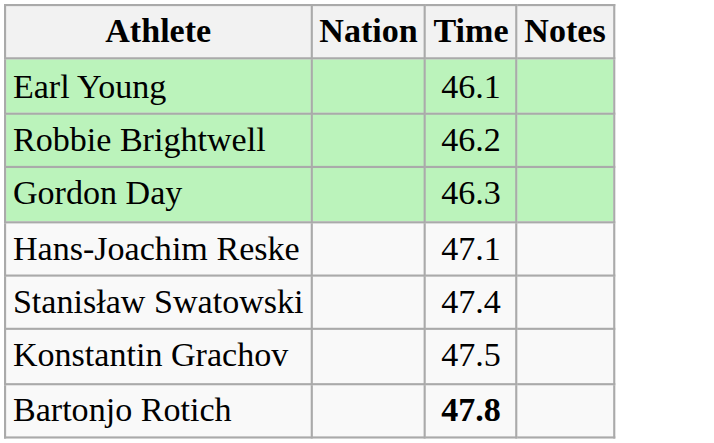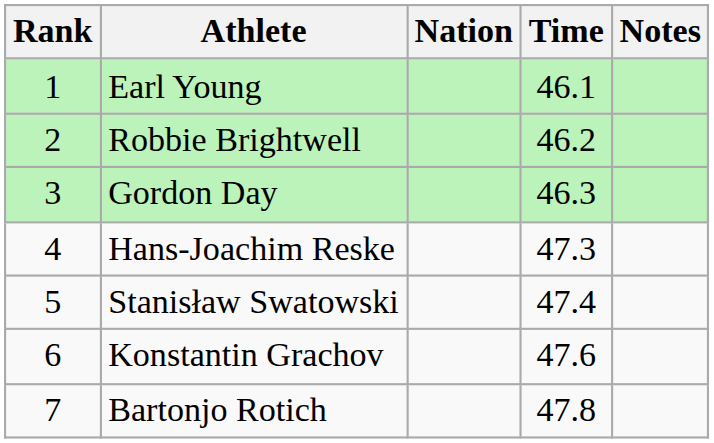+ column: Rank | 1 | 2 | 3 | 4 | 5 | 6 | 7
Hans-Joachim Reske | Time: 47.1 -> 47.3
Konstantin Grachov | Time: 47.5 -> 47.6
Bartonjo Rotich | Time: bold -> normal
